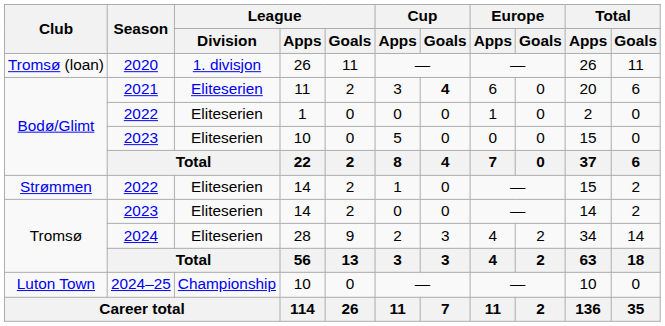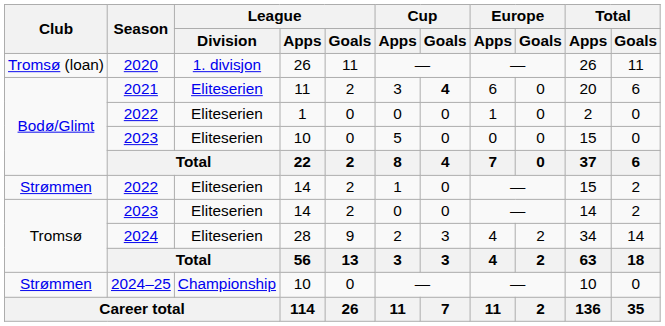2024–25 | Club: Luton Town -> Strømmen
